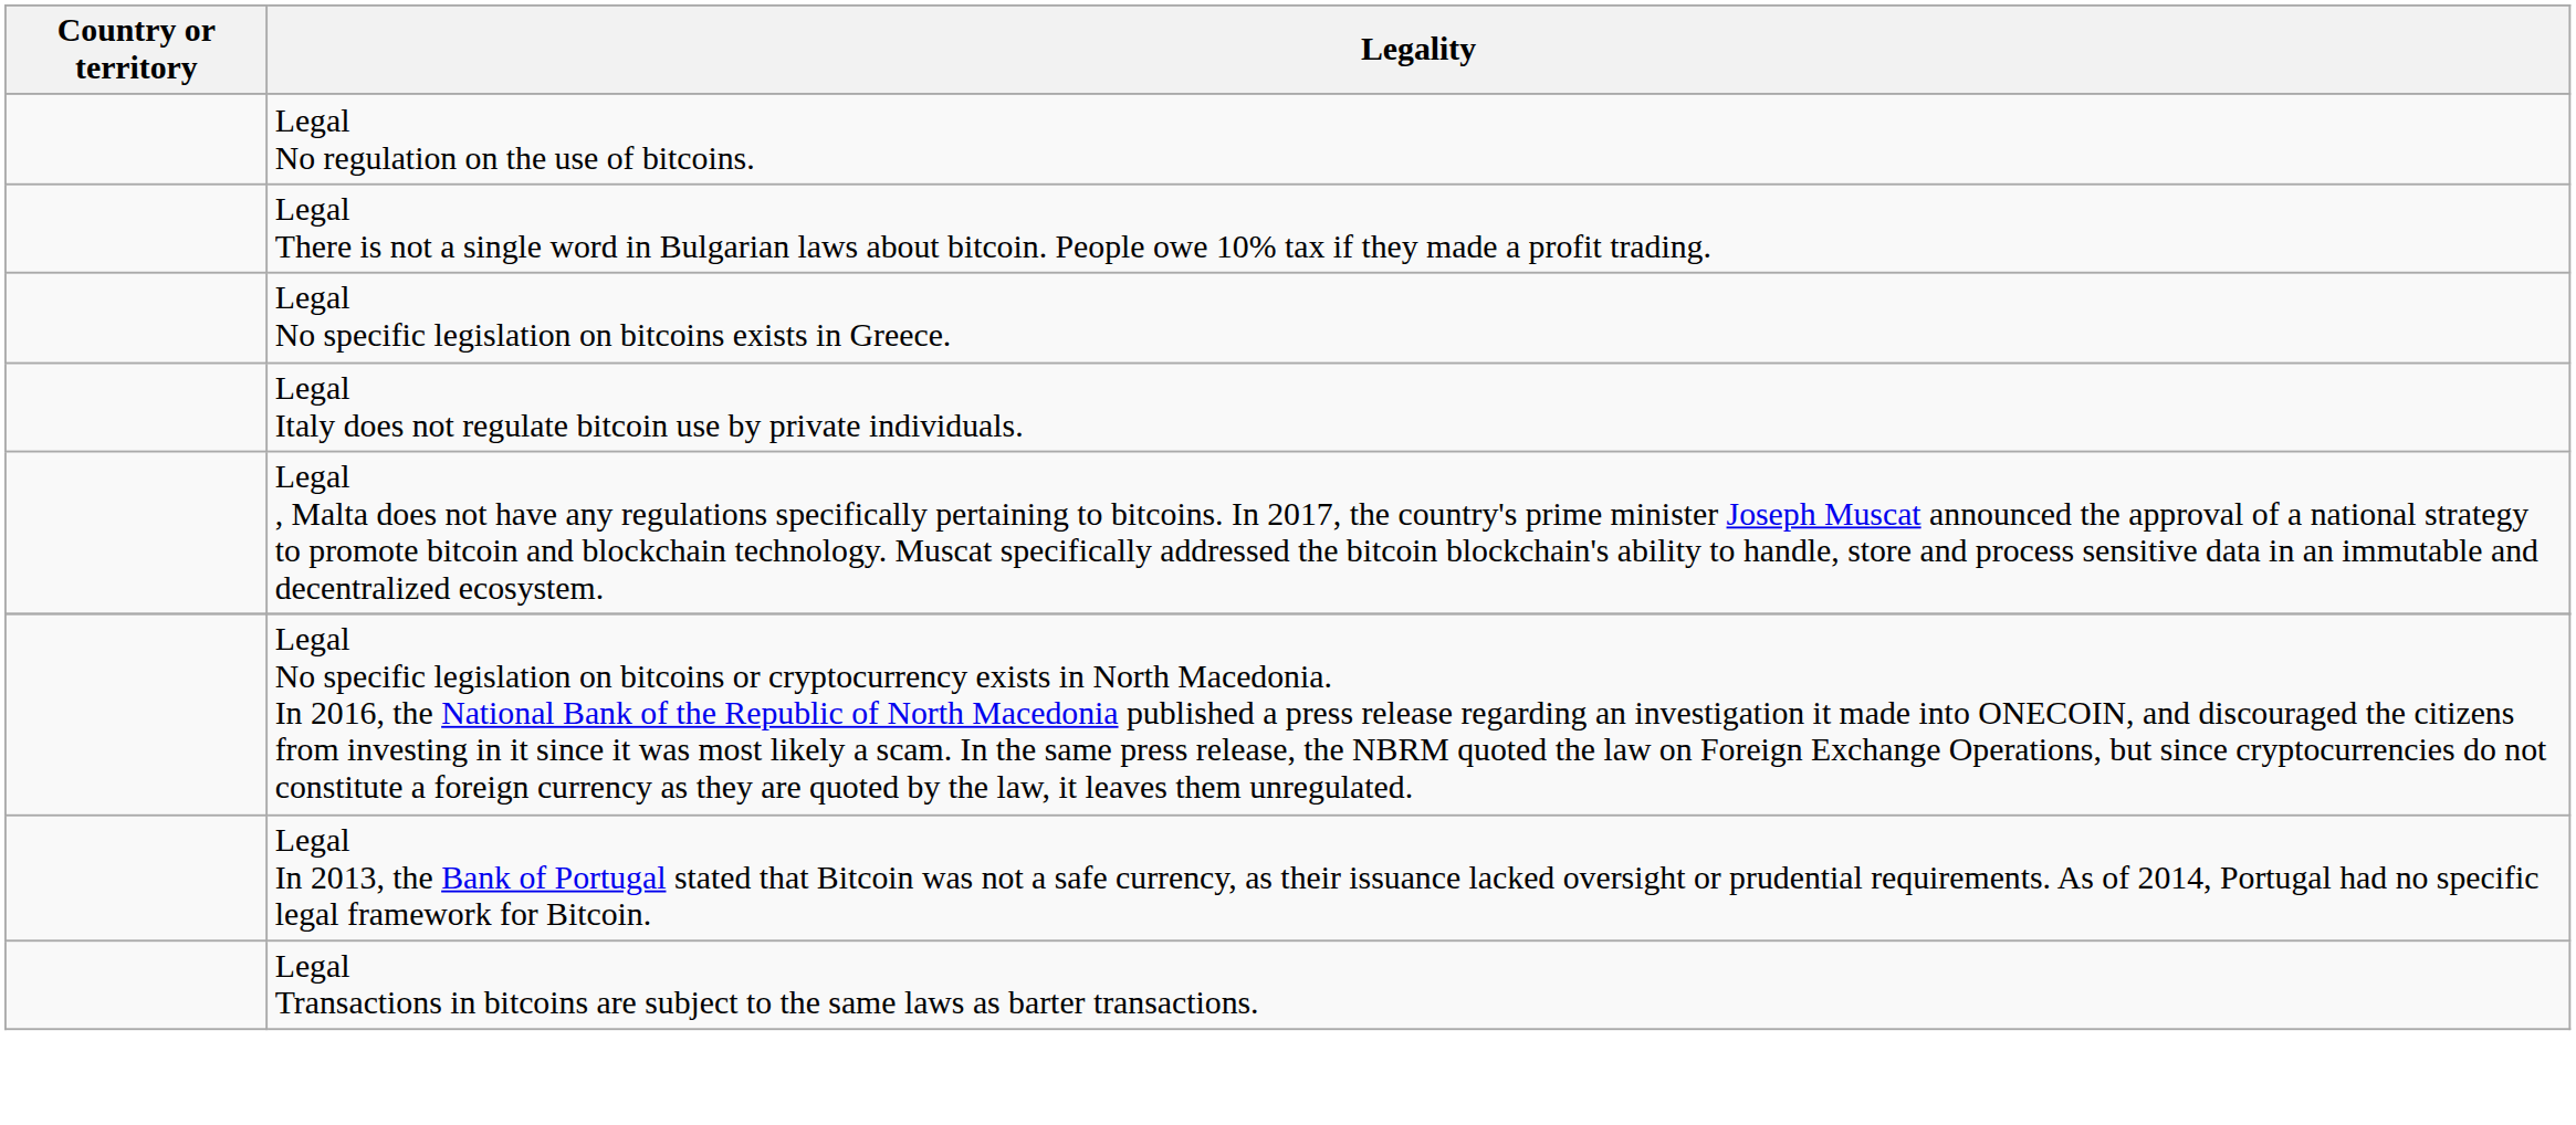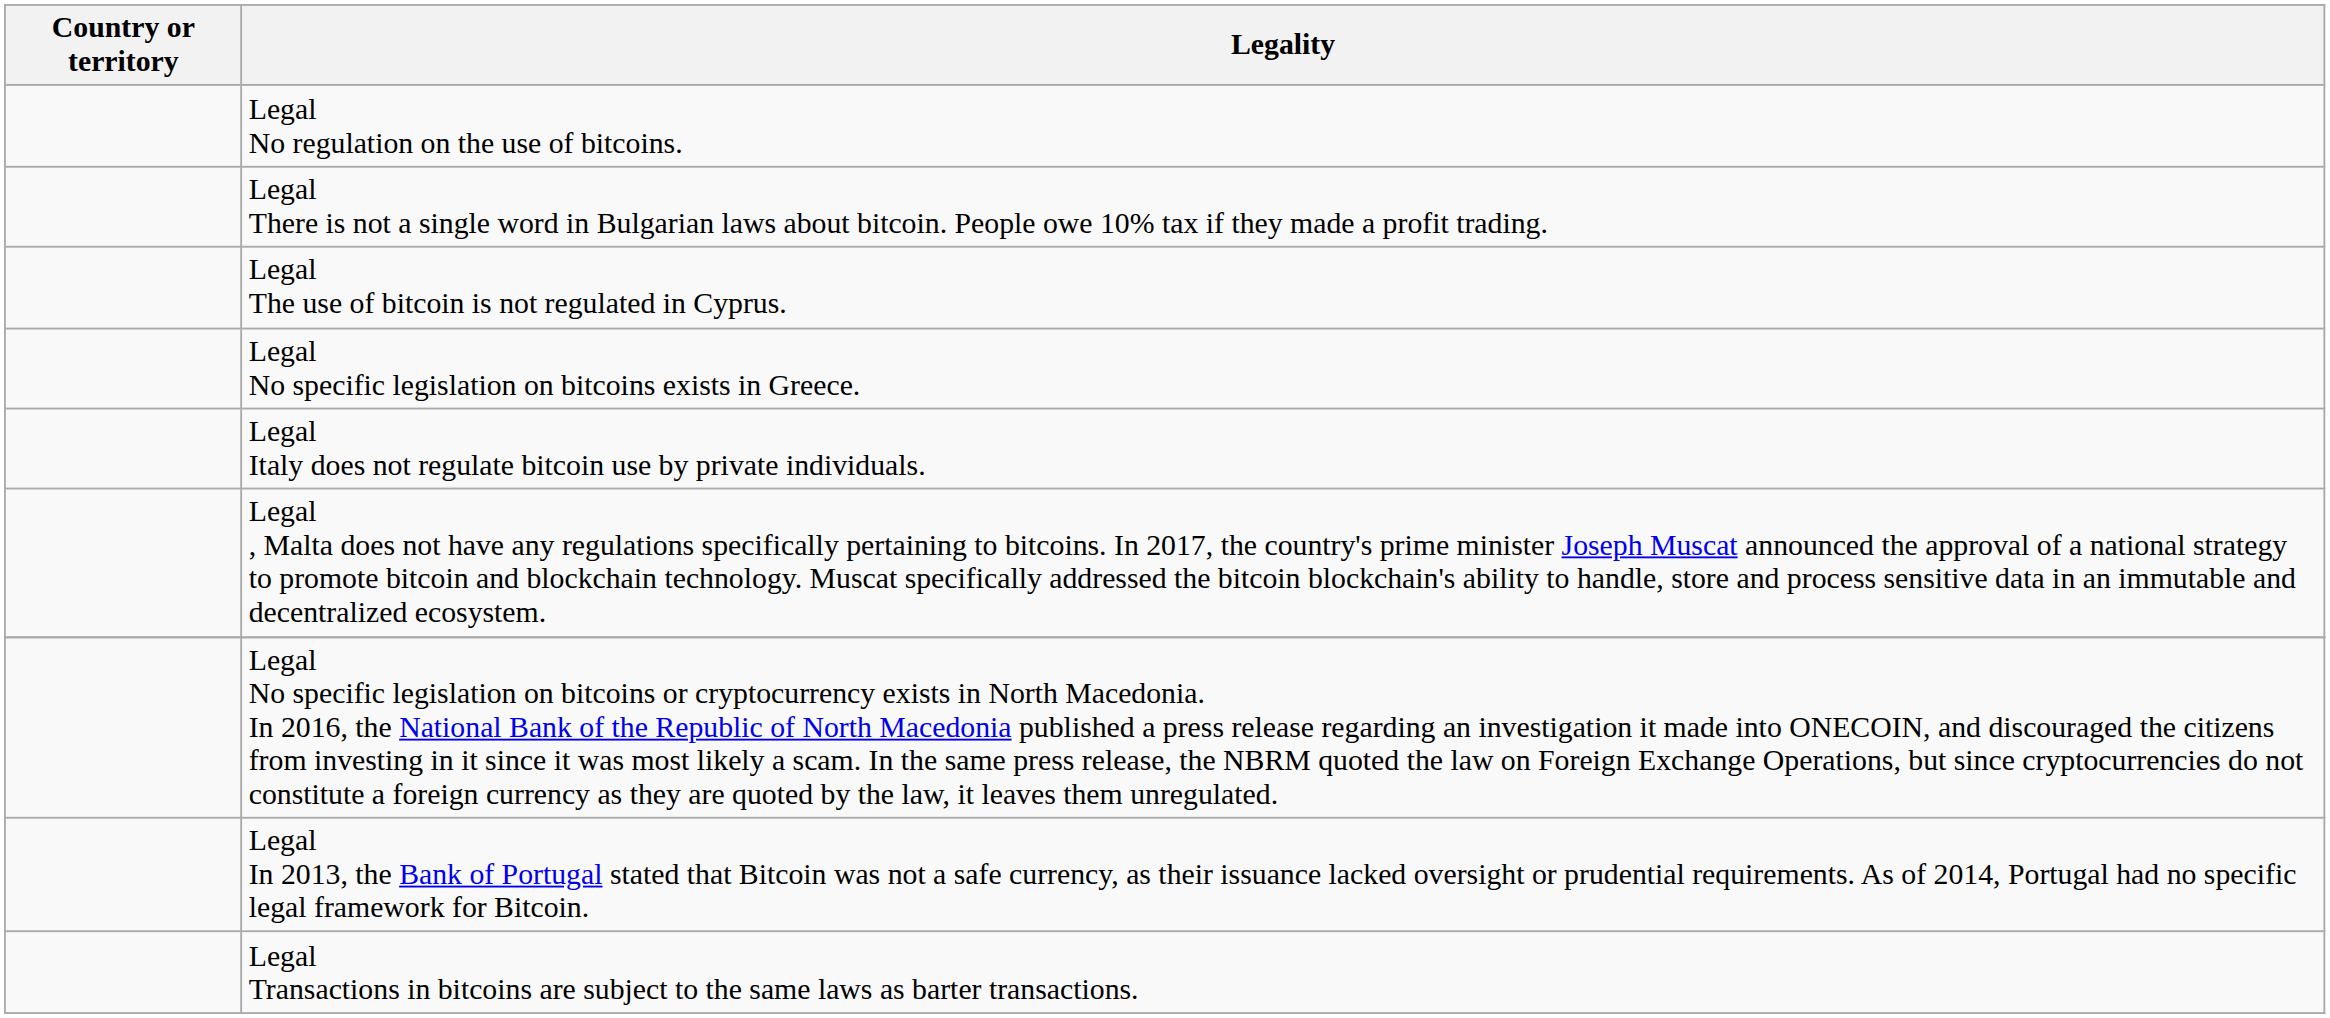+ row: Legal The use of bitcoin is not regulated in Cyprus.
